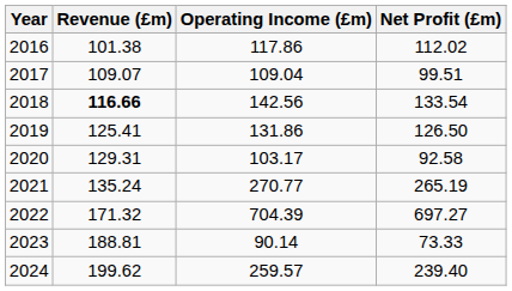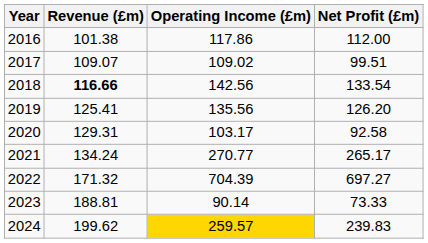2016 | Net Profit (£m): 112.02 -> 112.00
2017 | Operating Income (£m): 109.04 -> 109.02
2019 | Operating Income (£m): 131.86 -> 135.56
2019 | Net Profit (£m): 126.50 -> 126.20
2021 | Revenue (£m): 135.24 -> 134.24
2021 | Net Profit (£m): 265.19 -> 265.17
2024 | Operating Income (£m): no background -> gold background
2024 | Net Profit (£m): 239.40 -> 239.83
